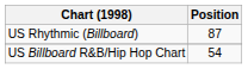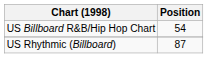rows swapped: US Billboard R&B/Hip Hop Chart <-> US Rhythmic (Billboard)
